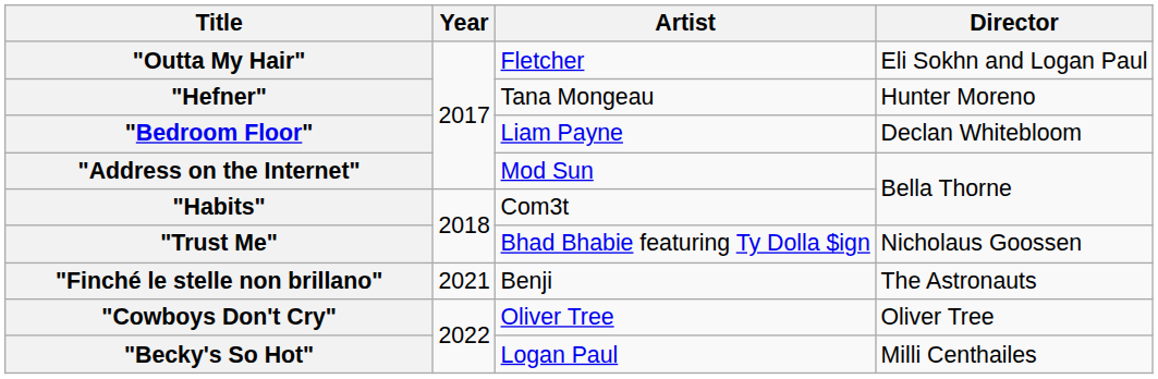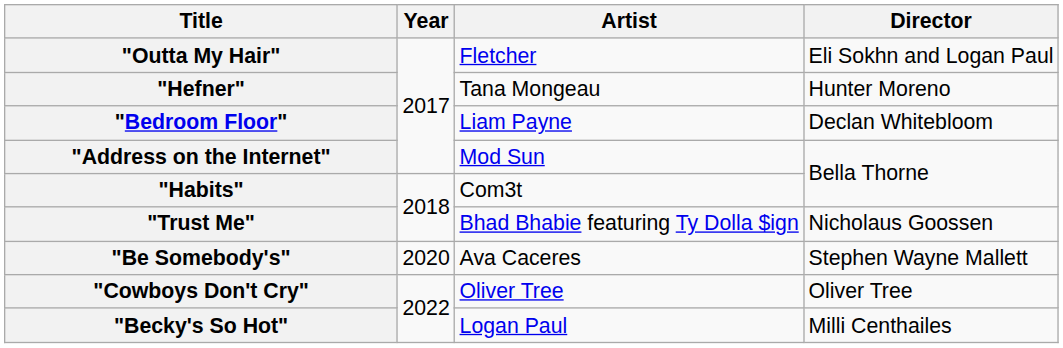+ row: "Be Somebody's" | 2020 | Ava Caceres | Stephen Wayne Mallett
- row: "Finché le stelle non brillano" | 2021 | Benji | The Astronauts
